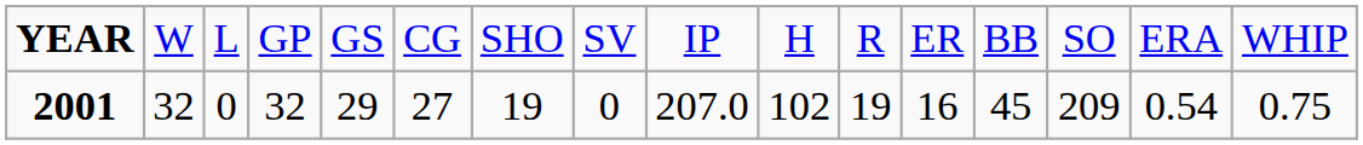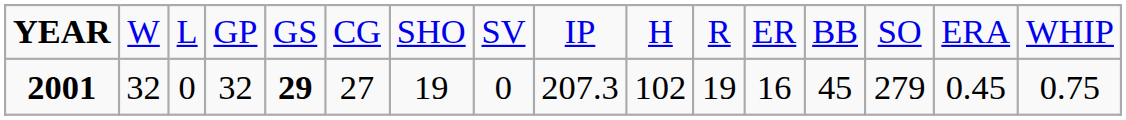2001 | column 5: normal -> bold
2001 | column 9: 207.0 -> 207.3
2001 | column 14: 209 -> 279
2001 | column 15: 0.54 -> 0.45
